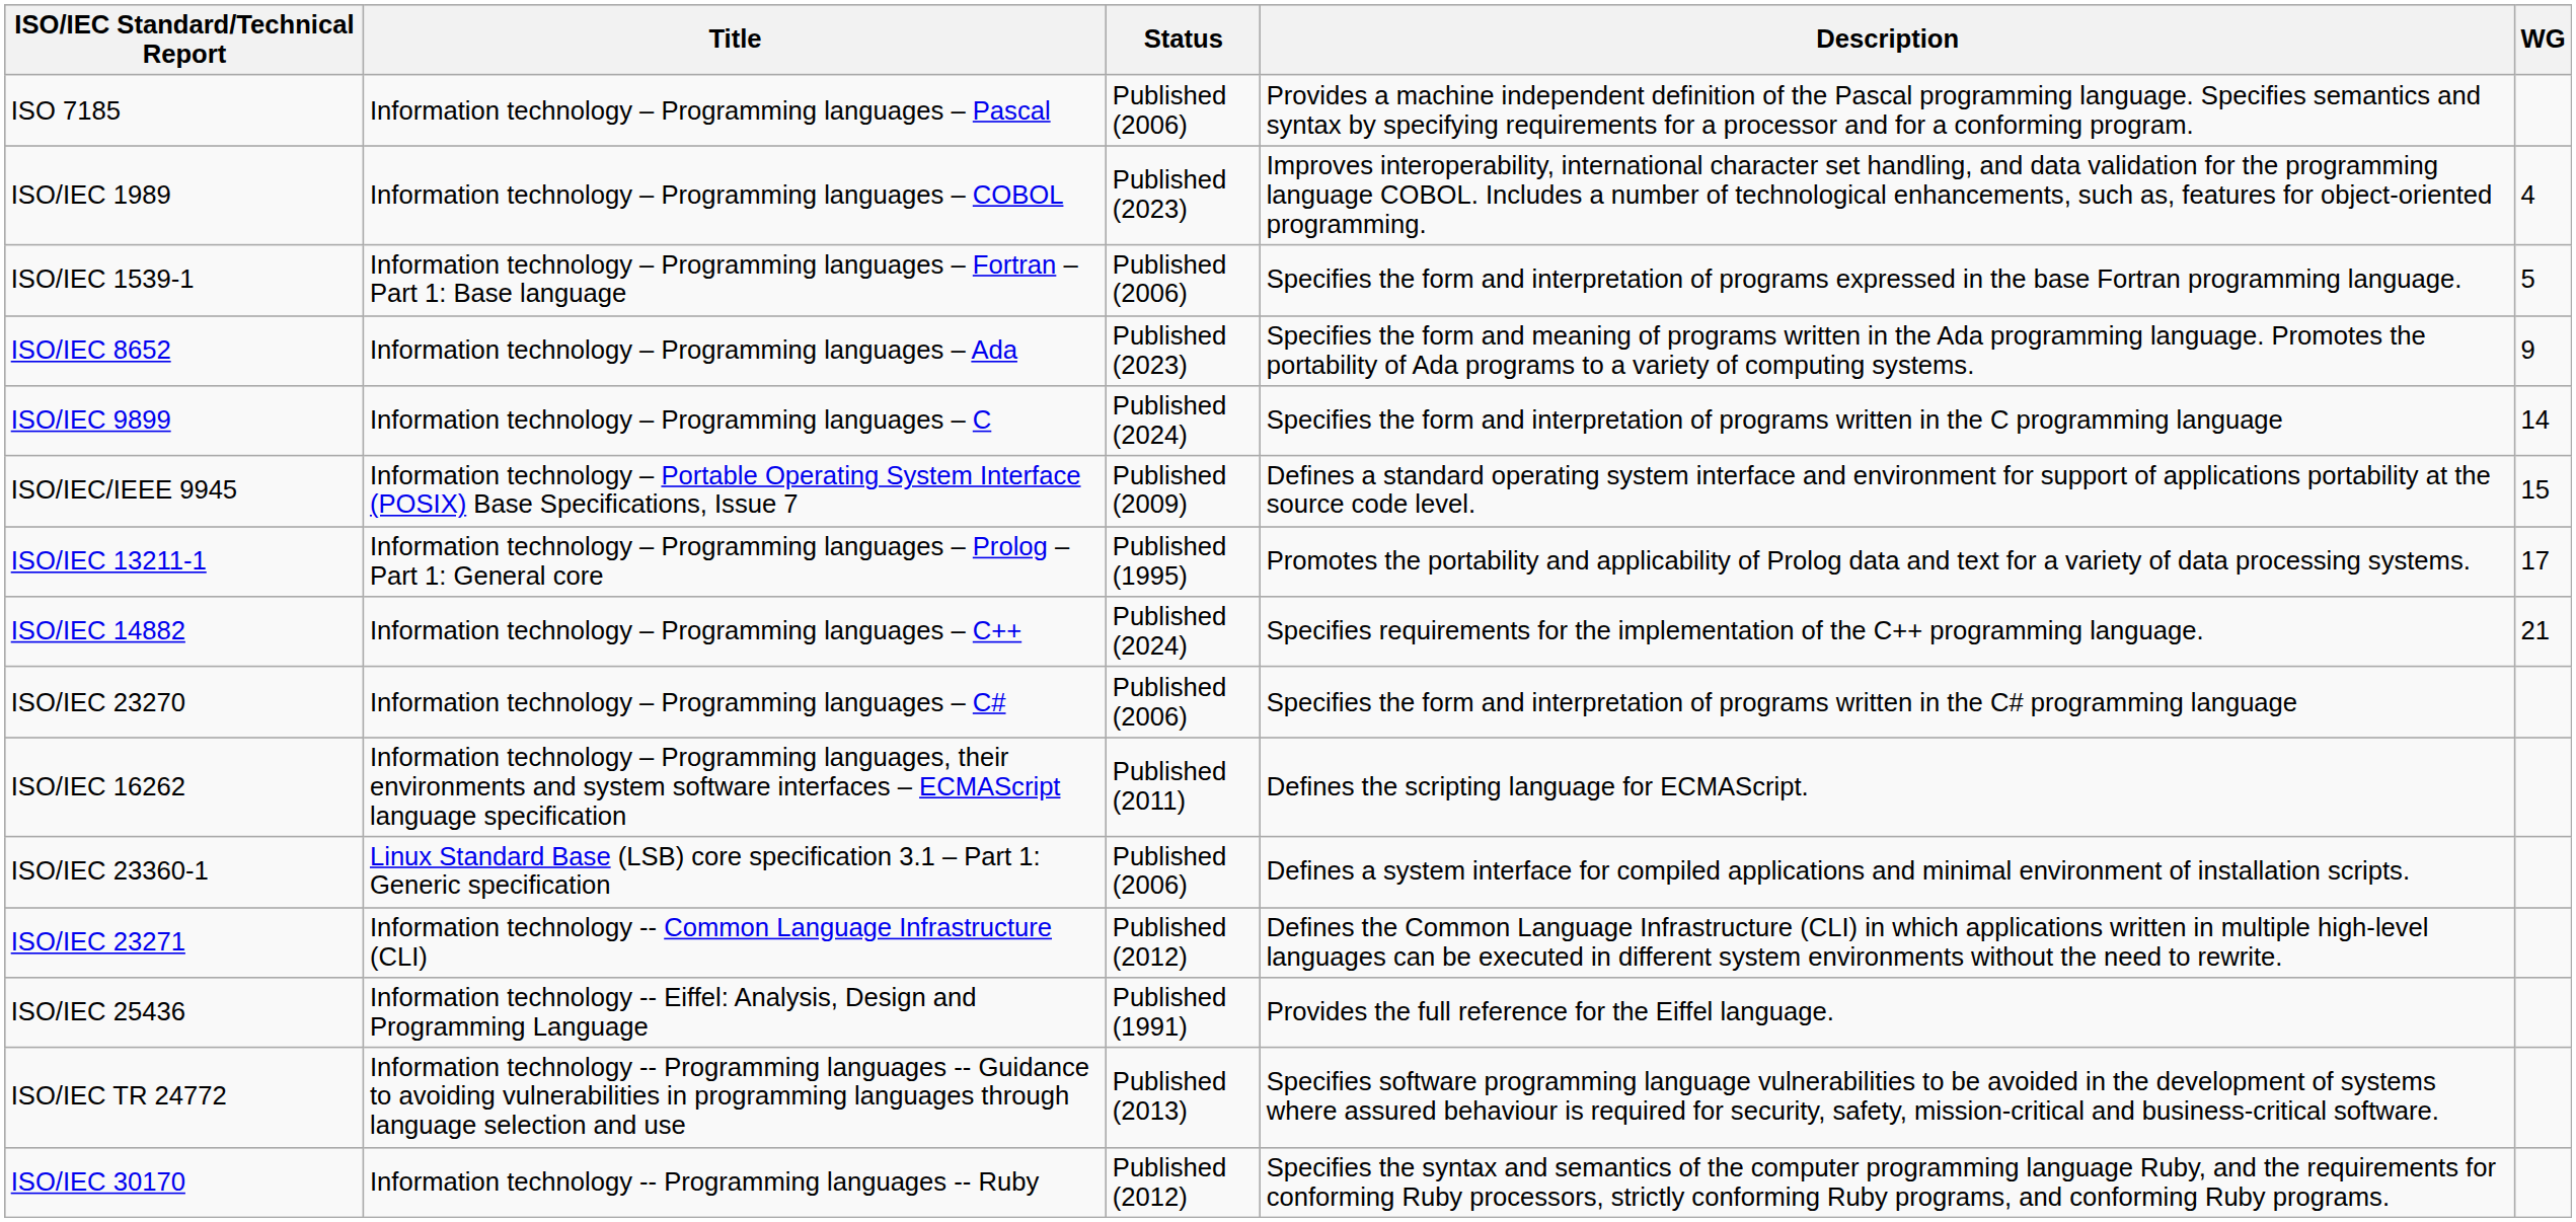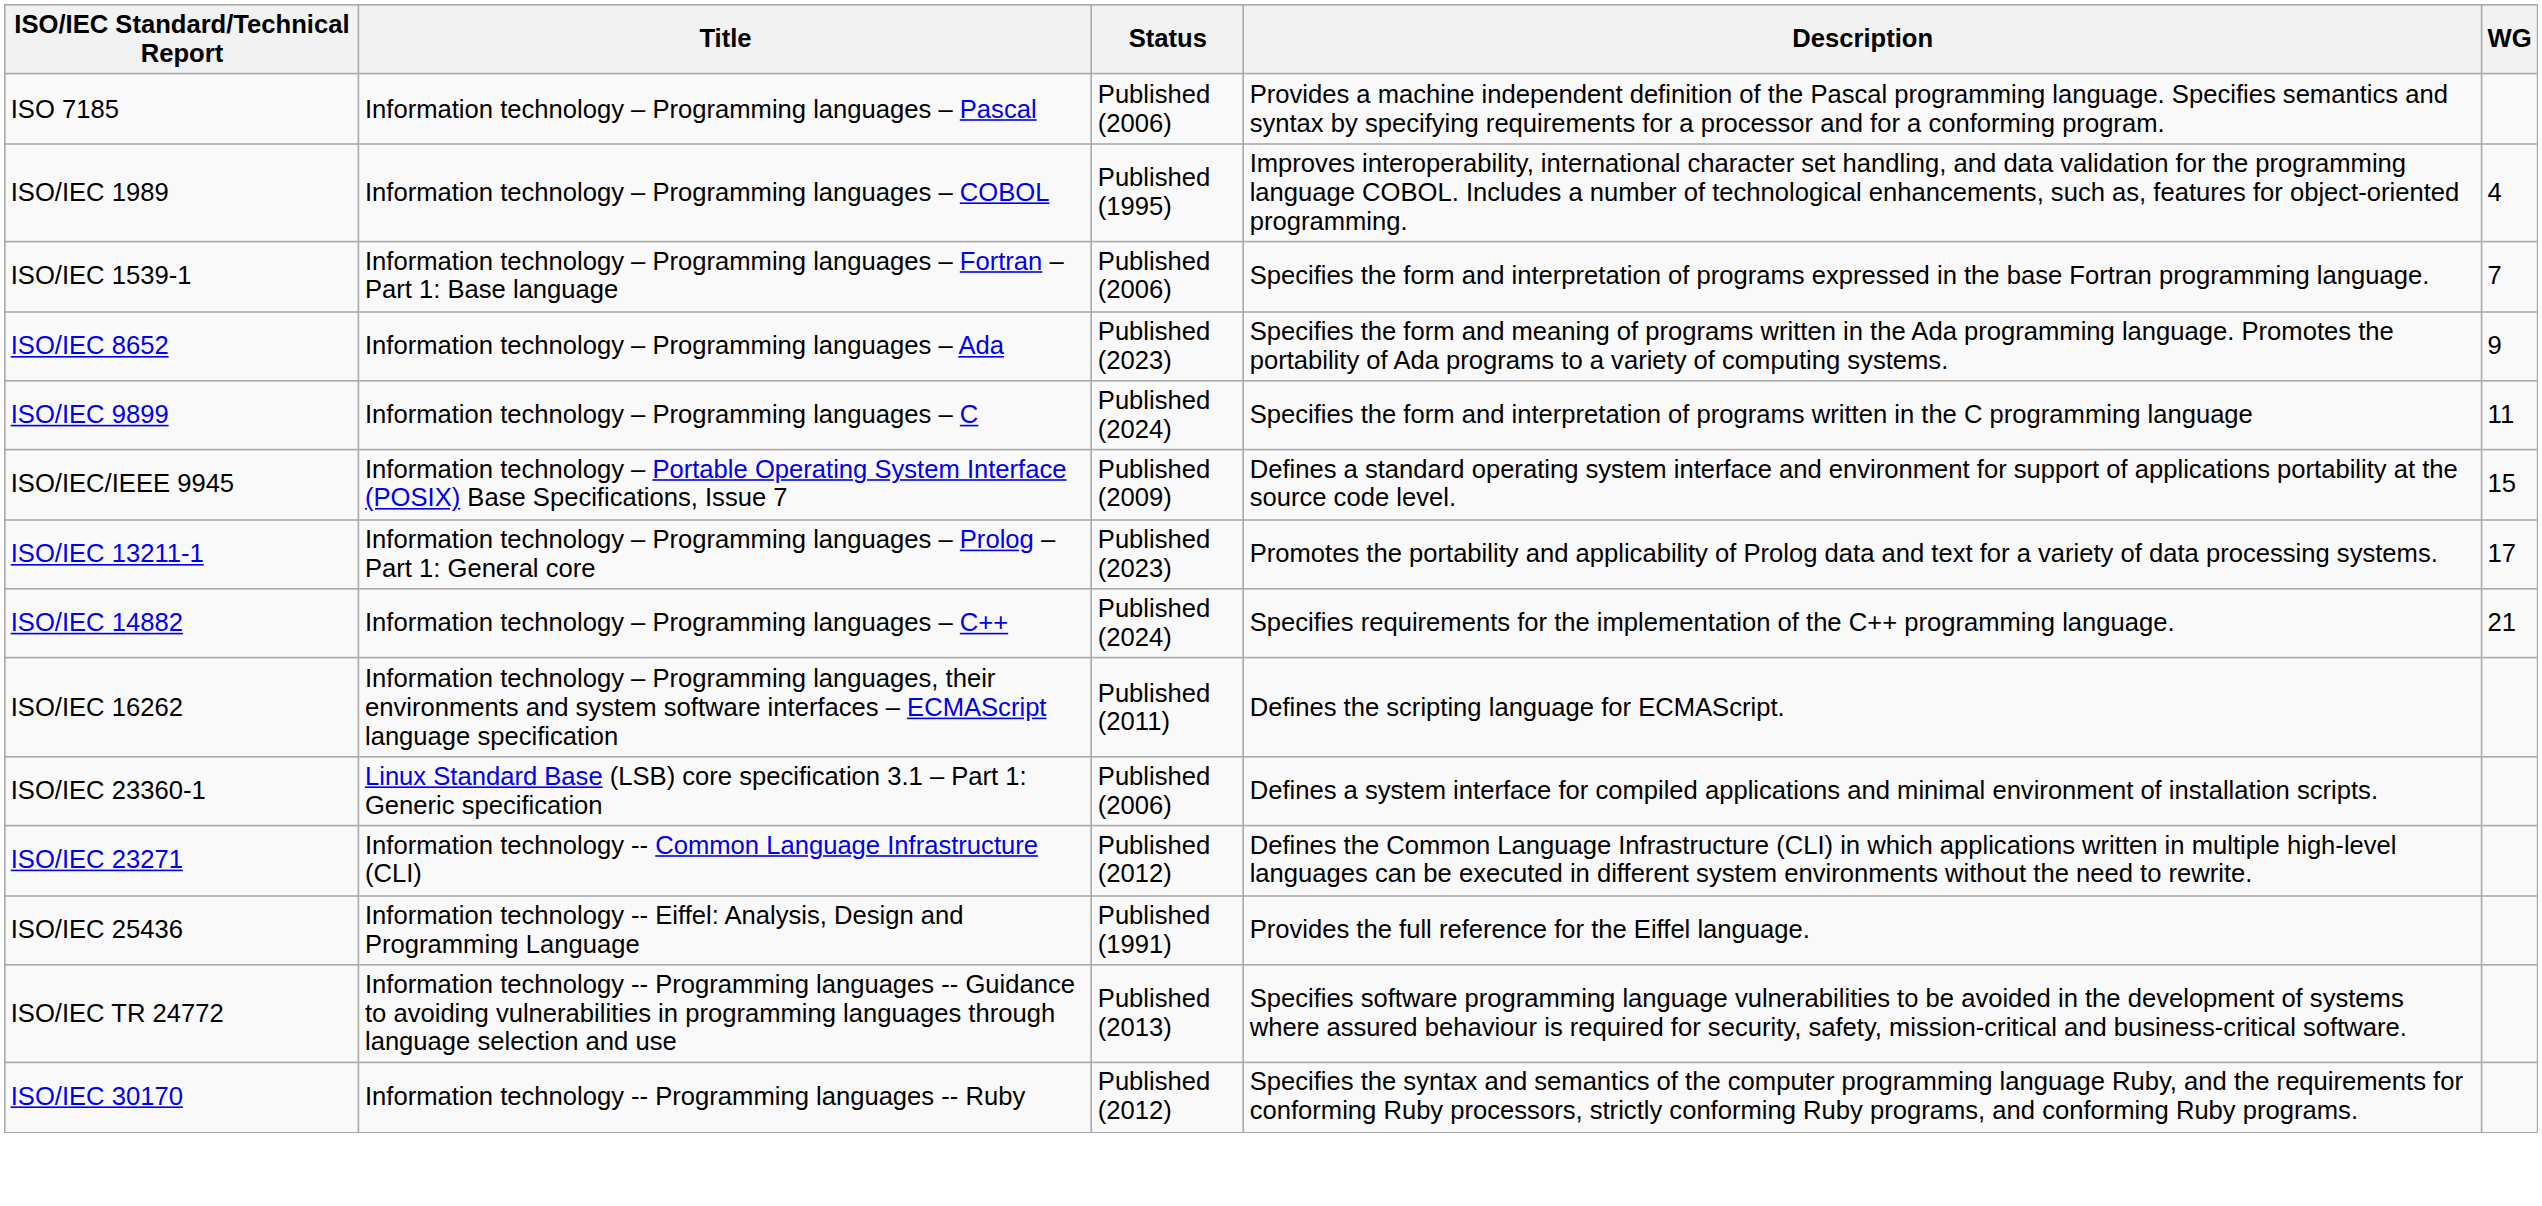ISO/IEC 1989 | Status: Published (2023) -> Published (1995)
ISO/IEC 1539-1 | WG: 5 -> 7
ISO/IEC 9899 | WG: 14 -> 11
ISO/IEC 13211-1 | Status: Published (1995) -> Published (2023)
- row: ISO/IEC 23270 | Information technology – Programming languages – C# | Published (2006) | Specifies the form and interpretation of programs written in the C# programming language
